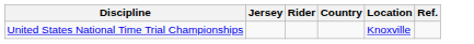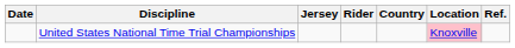+ column: Date
United States National Time Trial Championships | Location: no background -> pink background
